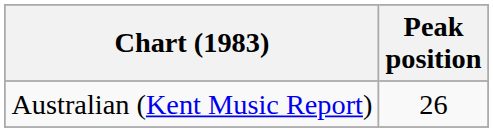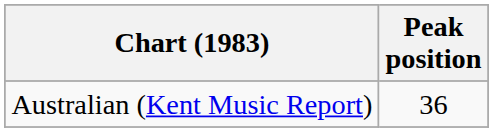Australian (Kent Music Report) | Peak position: 26 -> 36
